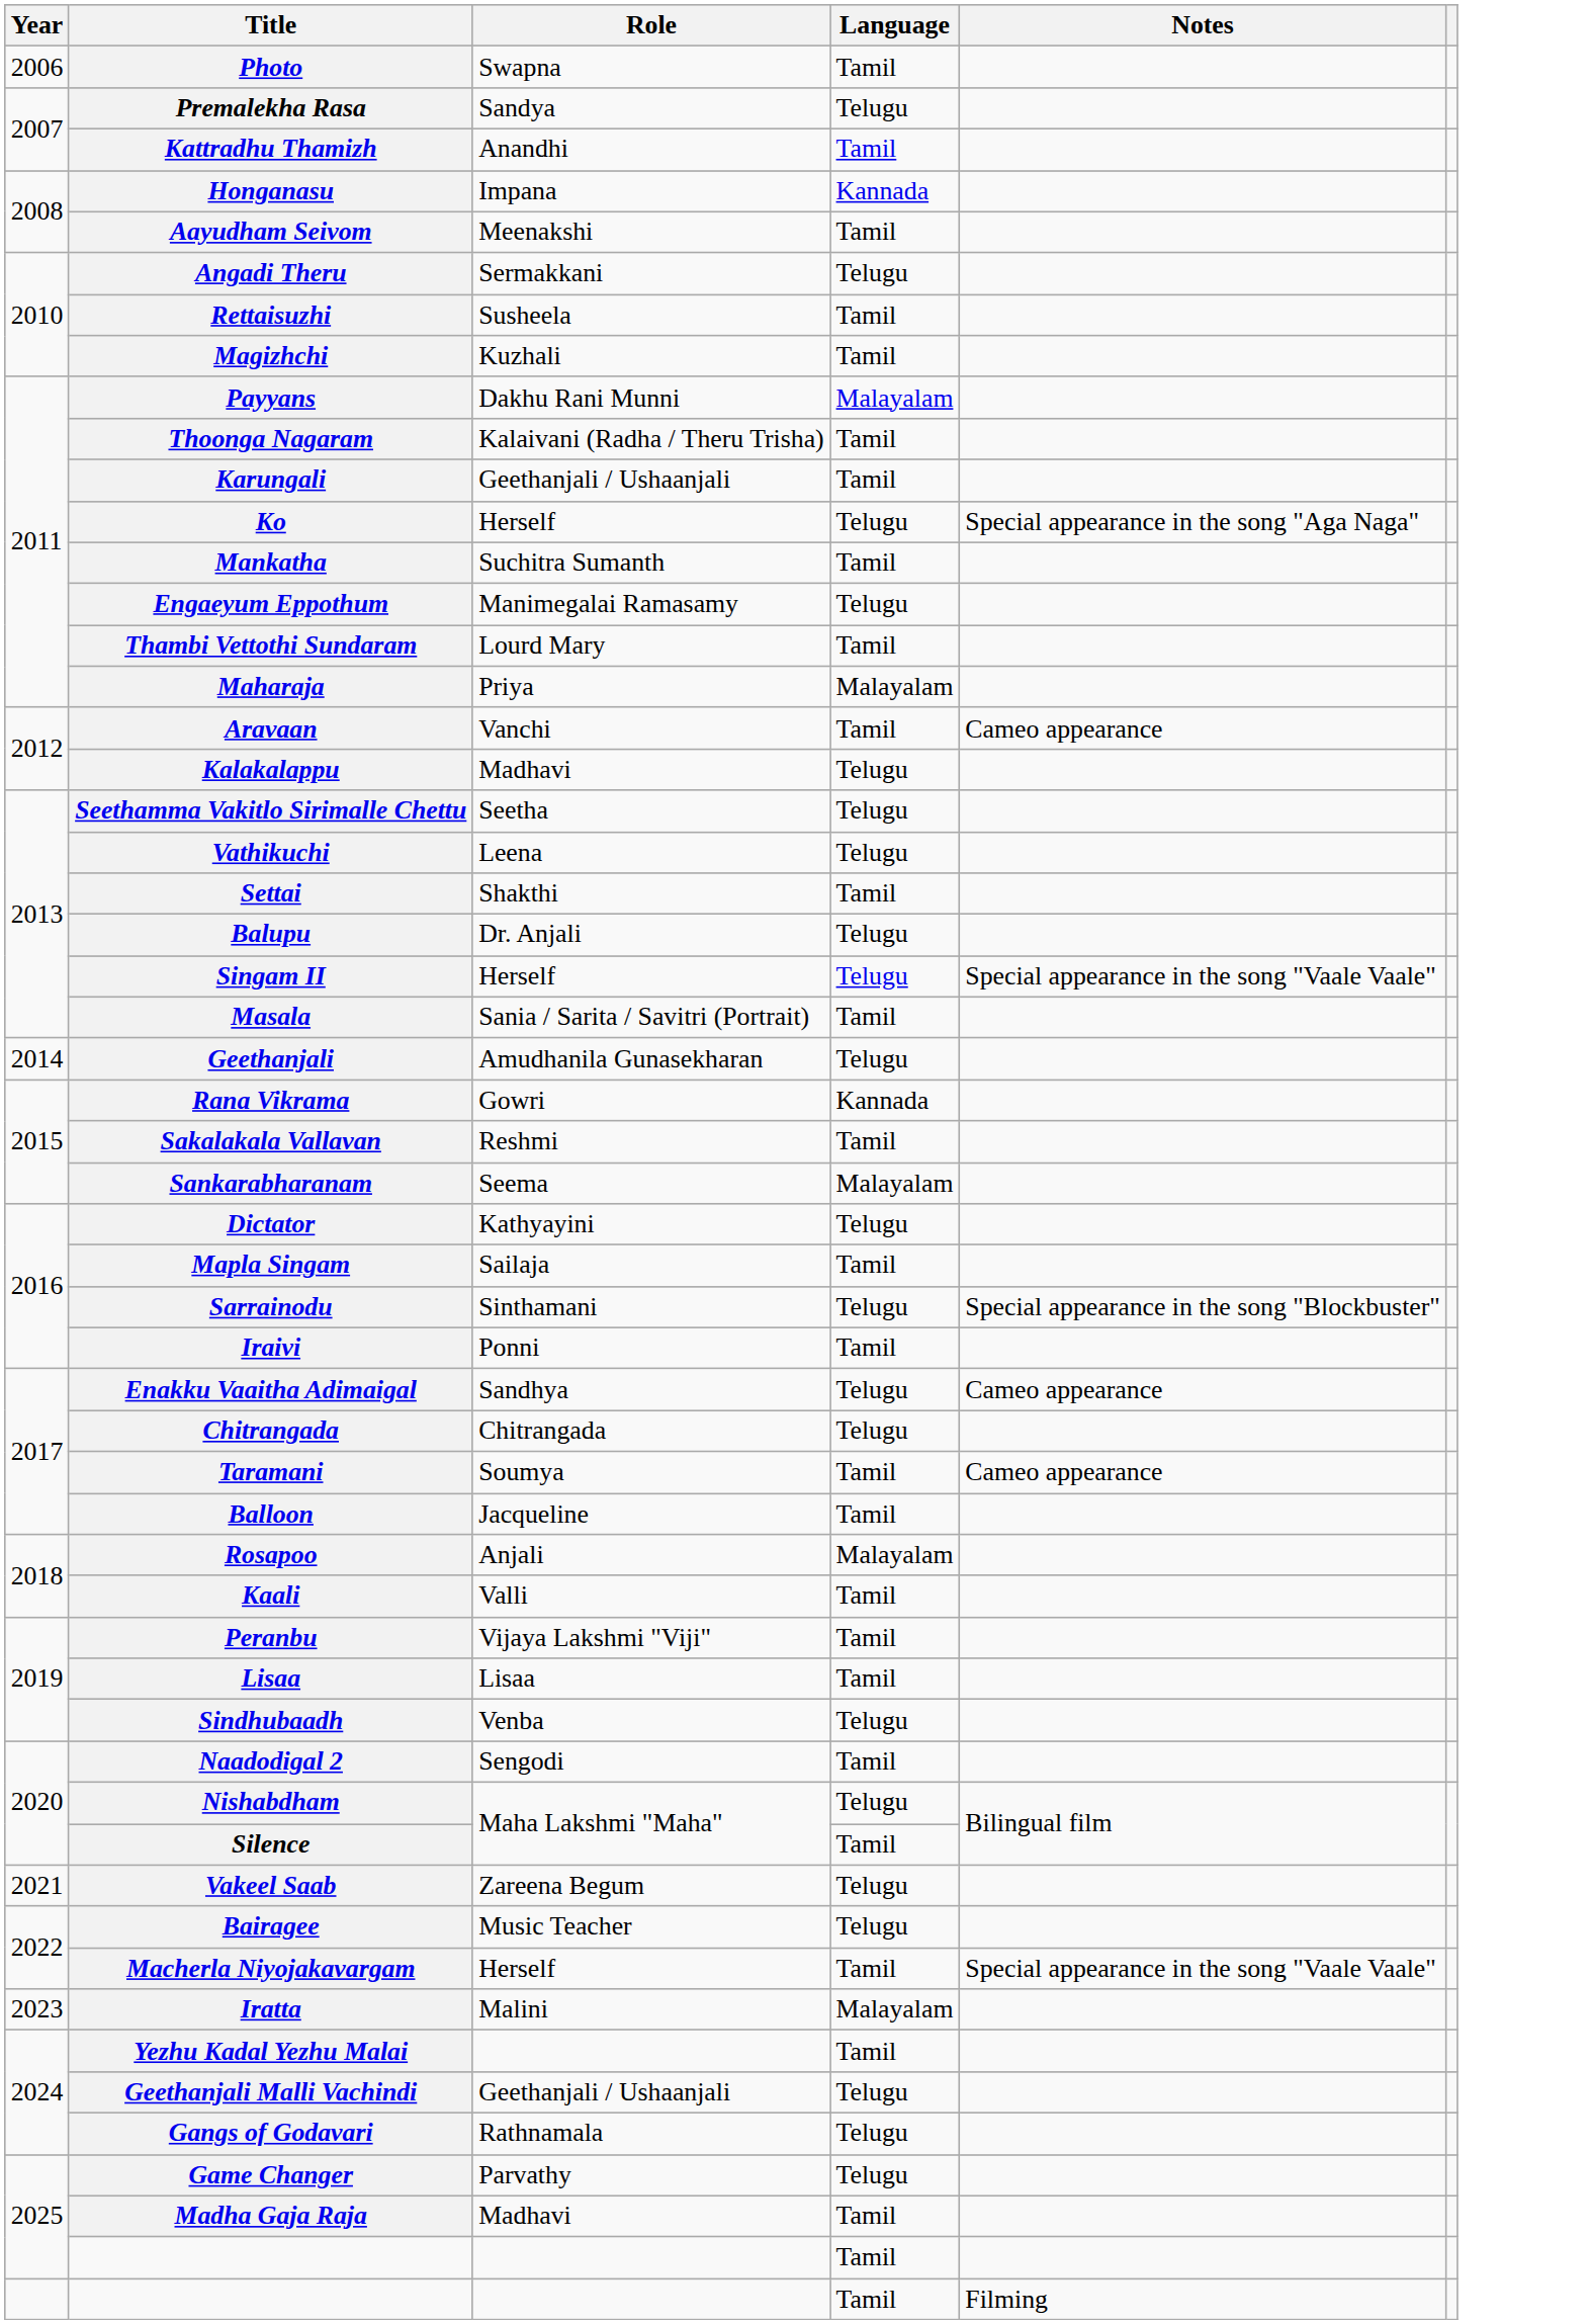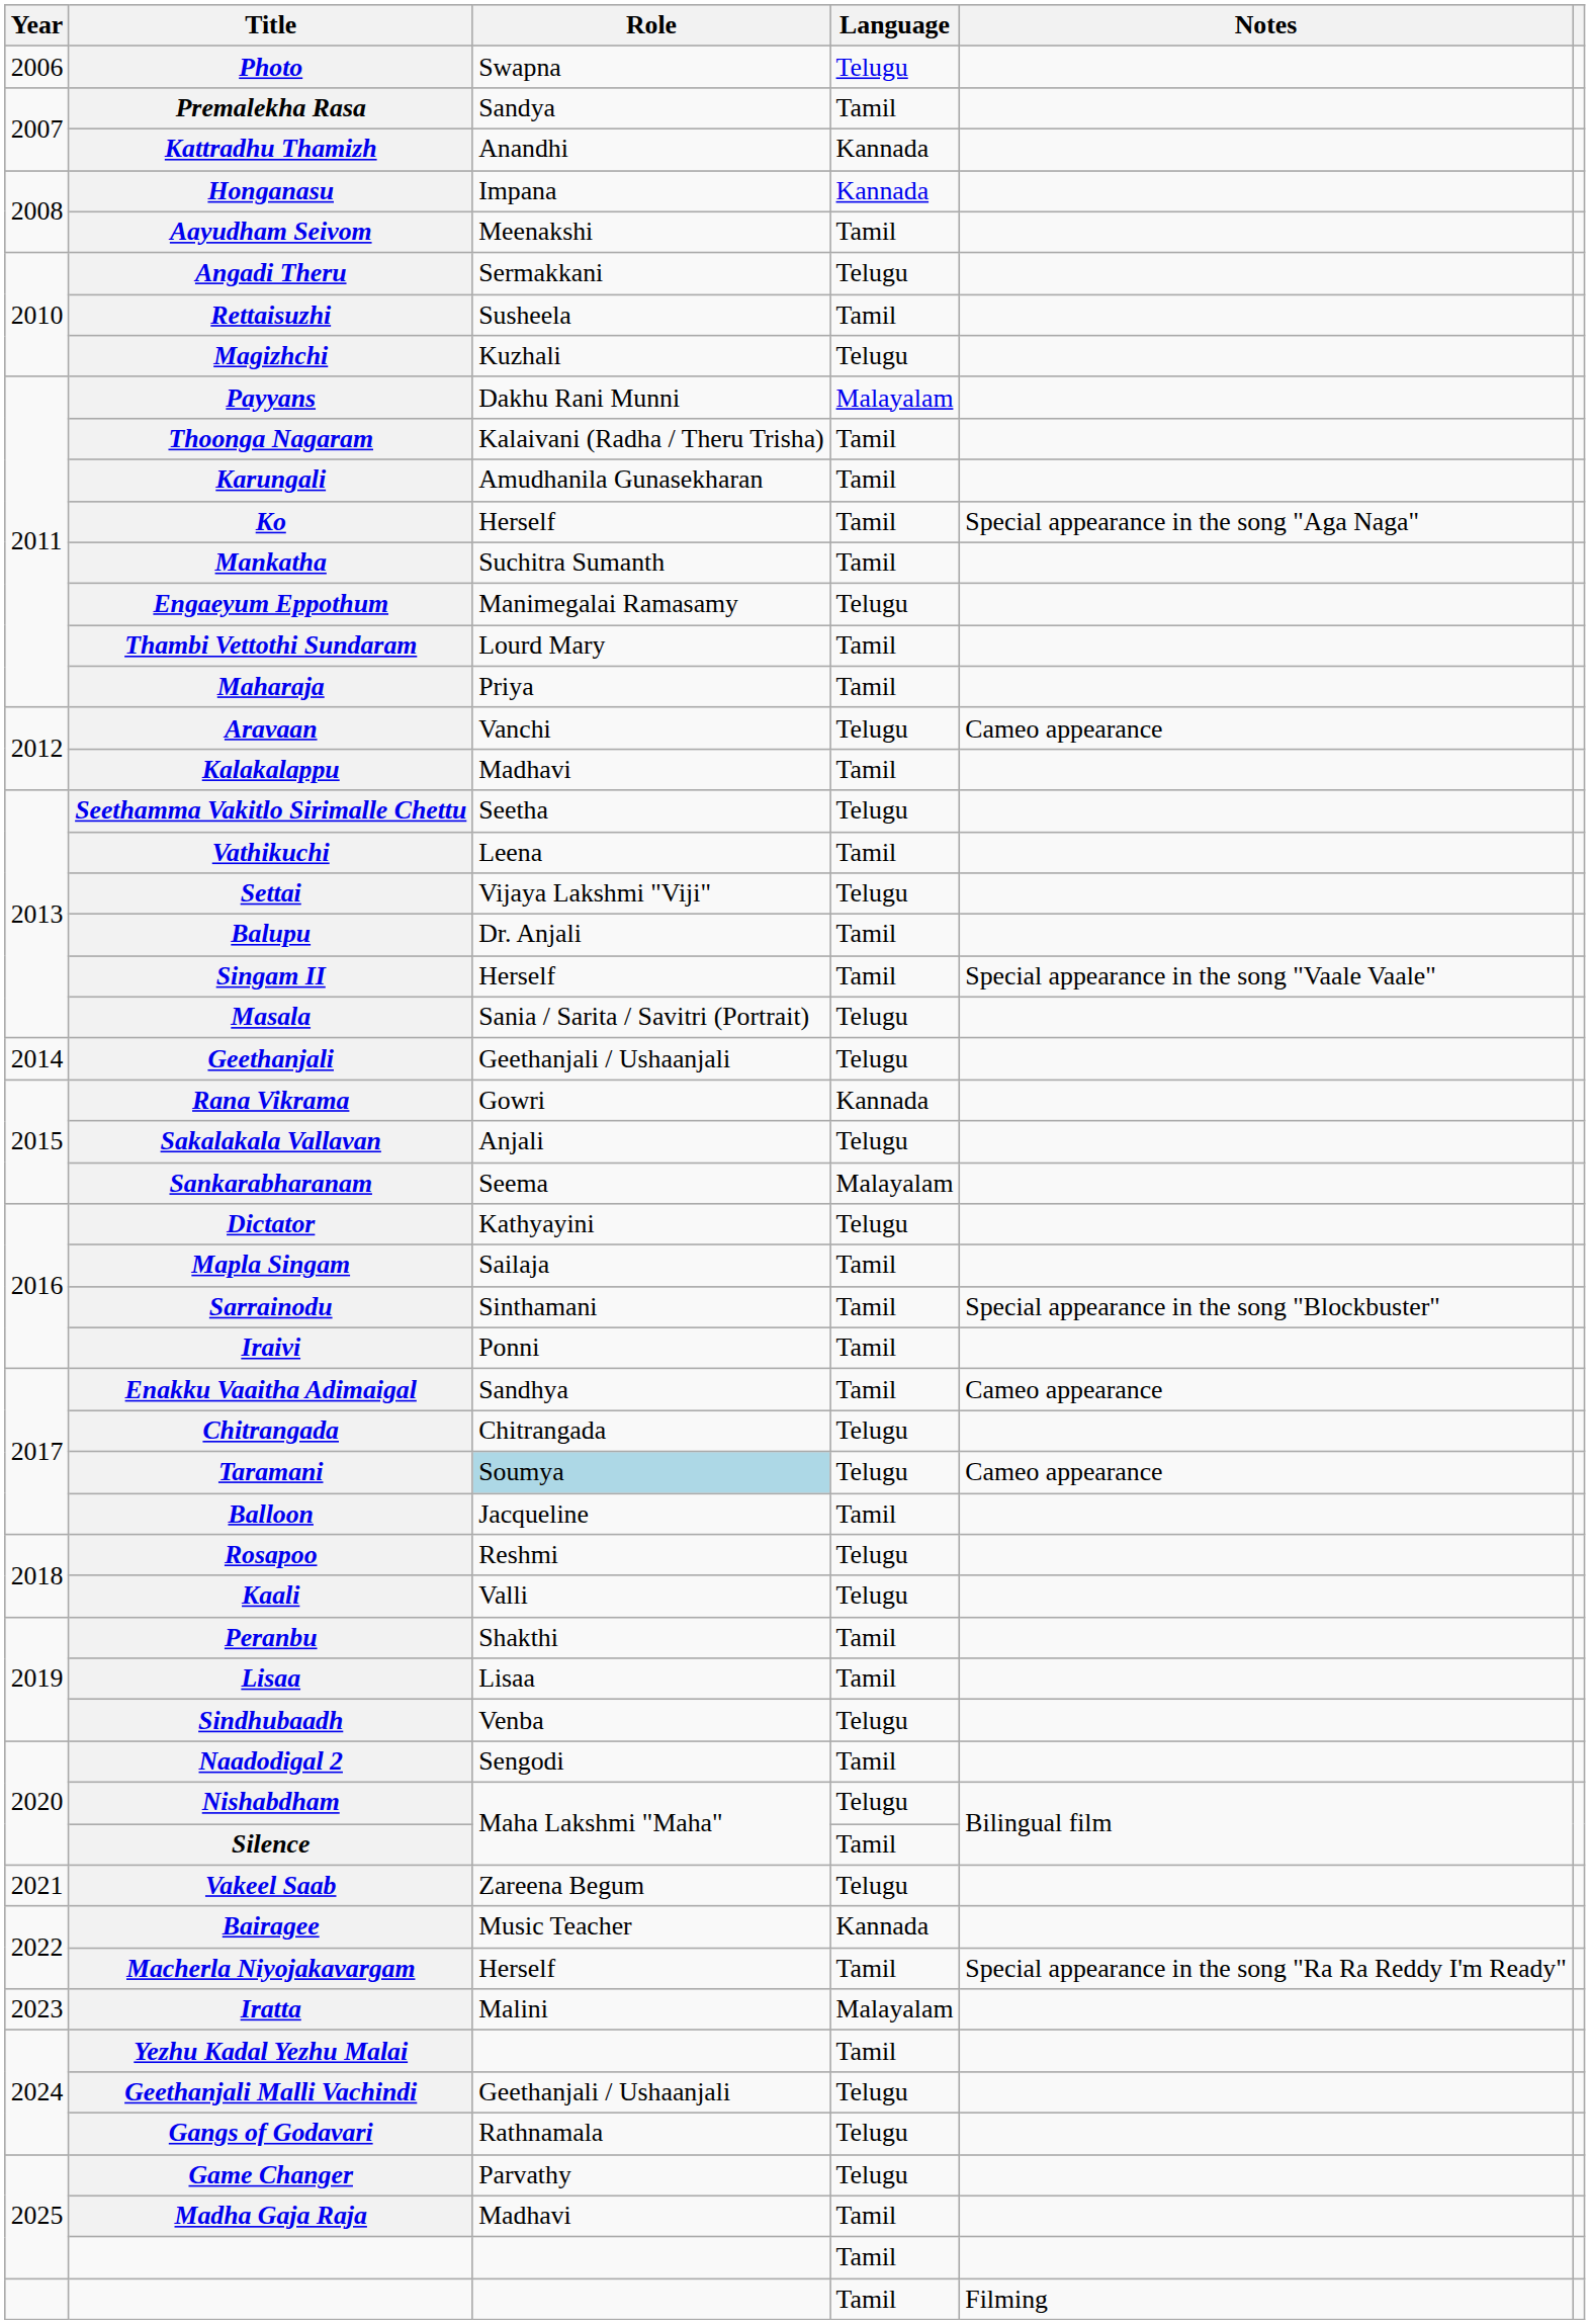Photo | Language: Tamil -> Telugu
Premalekha Rasa | Language: Telugu -> Tamil
Kattradhu Thamizh | Language: Tamil -> Kannada
Magizhchi | Language: Tamil -> Telugu
Karungali | Role: Geethanjali / Ushaanjali -> Amudhanila Gunasekharan
Ko | Language: Telugu -> Tamil
Maharaja | Language: Malayalam -> Tamil
Aravaan | Language: Tamil -> Telugu
Kalakalappu | Language: Telugu -> Tamil
Vathikuchi | Language: Telugu -> Tamil
Settai | Role: Shakthi -> Vijaya Lakshmi "Viji"
Settai | Language: Tamil -> Telugu
Balupu | Language: Telugu -> Tamil
Singam II | Language: Telugu -> Tamil
Masala | Language: Tamil -> Telugu
Geethanjali | Role: Amudhanila Gunasekharan -> Geethanjali / Ushaanjali
Sakalakala Vallavan | Role: Reshmi -> Anjali
Sakalakala Vallavan | Language: Tamil -> Telugu
Sarrainodu | Language: Telugu -> Tamil
Enakku Vaaitha Adimaigal | Language: Telugu -> Tamil
Taramani | Role: no background -> lightblue background
Taramani | Language: Tamil -> Telugu
Rosapoo | Role: Anjali -> Reshmi
Rosapoo | Language: Malayalam -> Telugu
Kaali | Language: Tamil -> Telugu
Peranbu | Role: Vijaya Lakshmi "Viji" -> Shakthi
Bairagee | Language: Telugu -> Kannada
Macherla Niyojakavargam | Notes: Special appearance in the song "Vaale Vaale" -> Special appearance in the song "Ra Ra Reddy I'm Ready"
